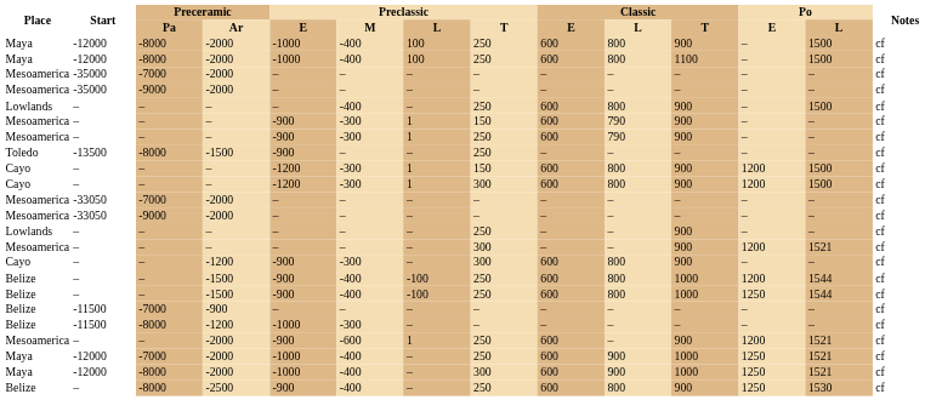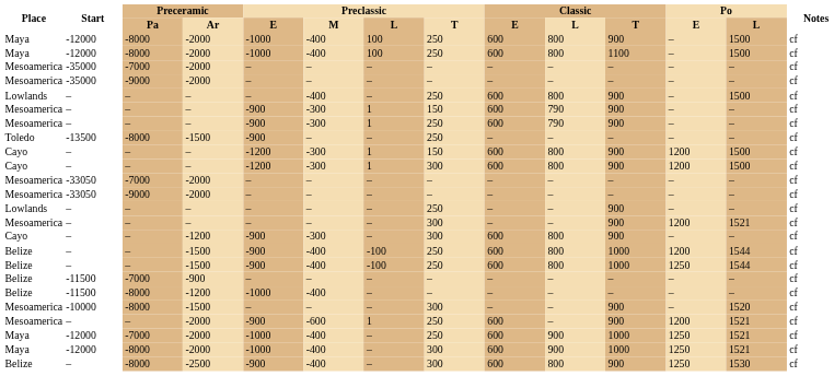-11500 / -1200 | Preclassic / M: -300 -> -400
+ row: Mesoamerica | -10000 | -8000 | -1500 | – | – | – | 300 | – | – | 900 | – | 1520 | cf
– / -2500 | Preclassic / T: 250 -> 300
